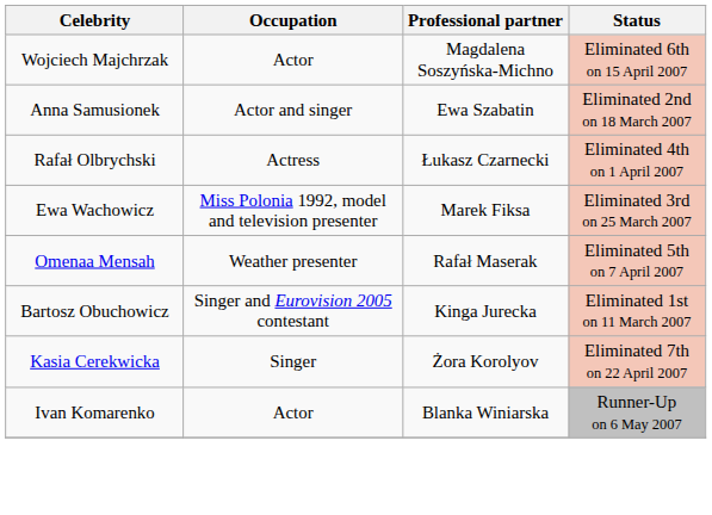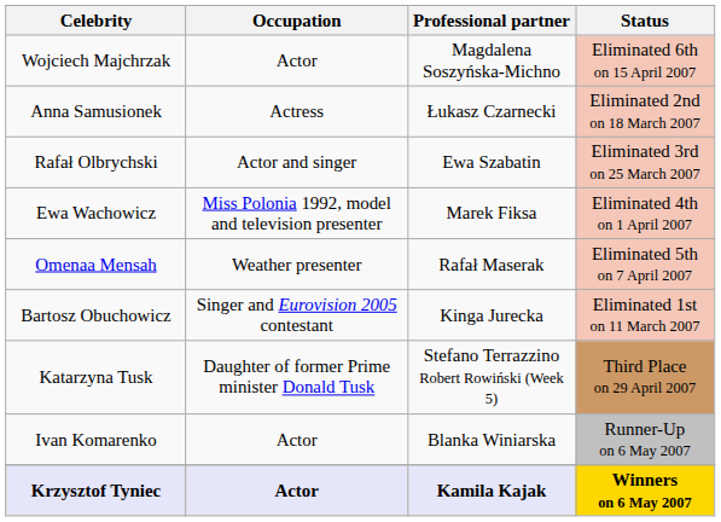Anna Samusionek | Occupation: Actor and singer -> Actress
Anna Samusionek | Professional partner: Ewa Szabatin -> Łukasz Czarnecki
Rafał Olbrychski | Occupation: Actress -> Actor and singer
Rafał Olbrychski | Professional partner: Łukasz Czarnecki -> Ewa Szabatin
Rafał Olbrychski | Status: Eliminated 4th on 1 April 2007 -> Eliminated 3rd on 25 March 2007
Ewa Wachowicz | Status: Eliminated 3rd on 25 March 2007 -> Eliminated 4th on 1 April 2007
- row: Kasia Cerekwicka | Singer | Żora Korolyov | Eliminated 7th on 22 April 2007
+ row: Katarzyna Tusk | Daughter of former Prime minister Donald Tusk | Stefano Terrazzino Robert Rowiński (Week 5) | Third Place on 29 April 2007
+ row: Krzysztof Tyniec | Actor | Kamila Kajak | Winners on 6 May 2007
